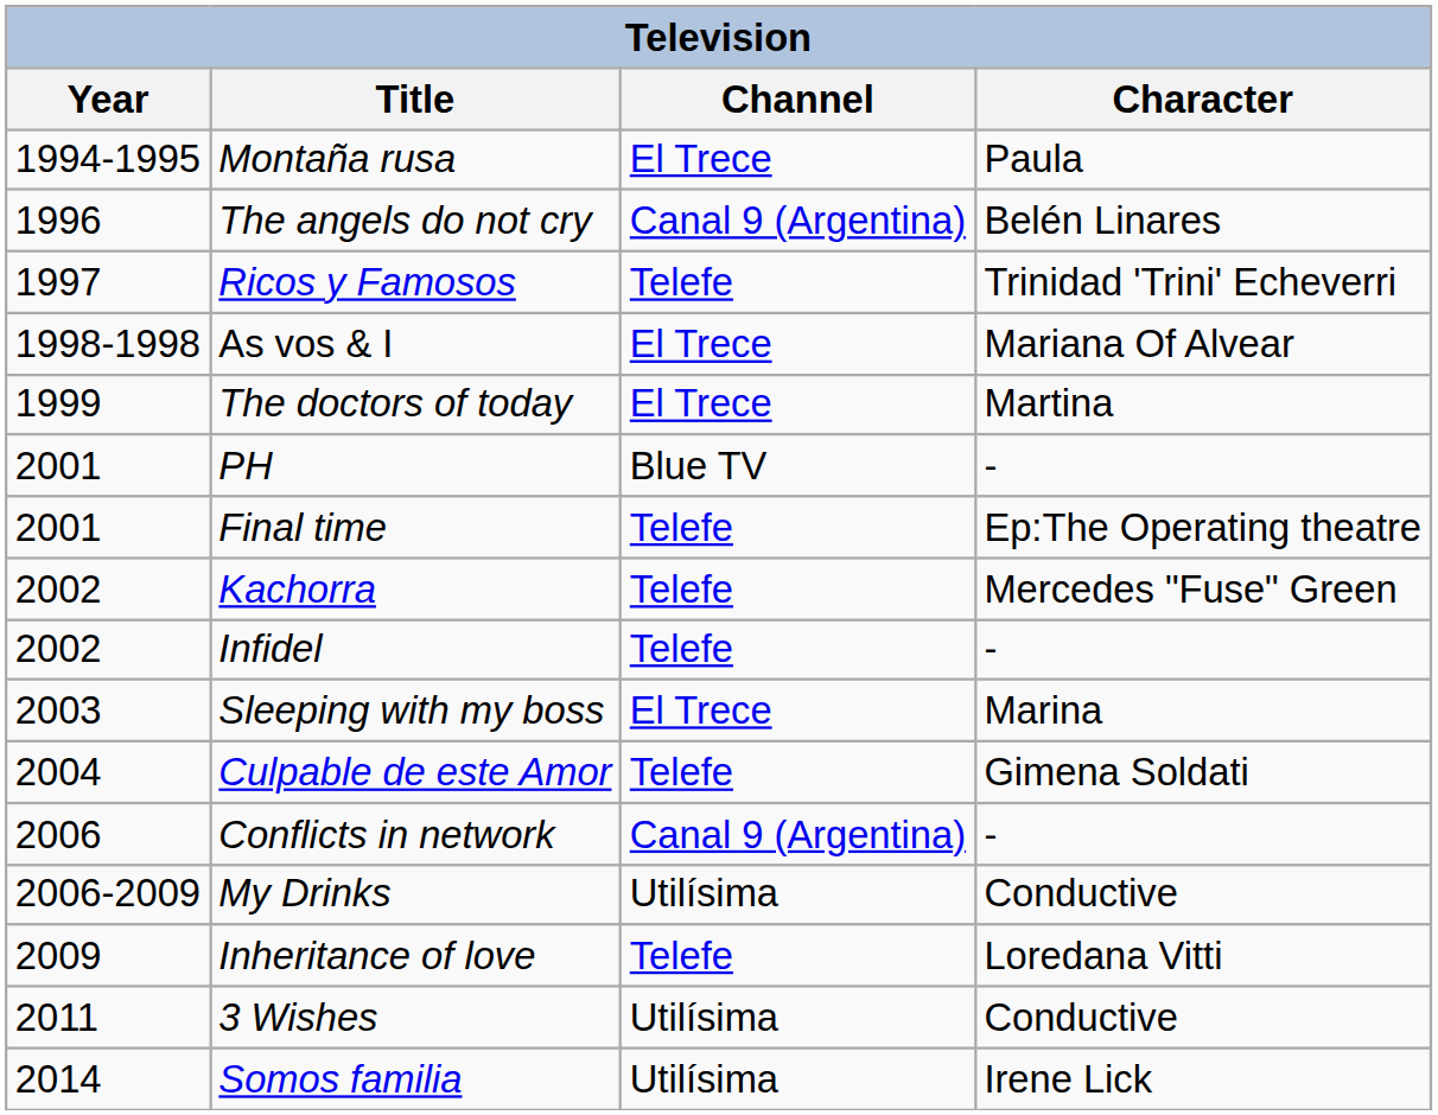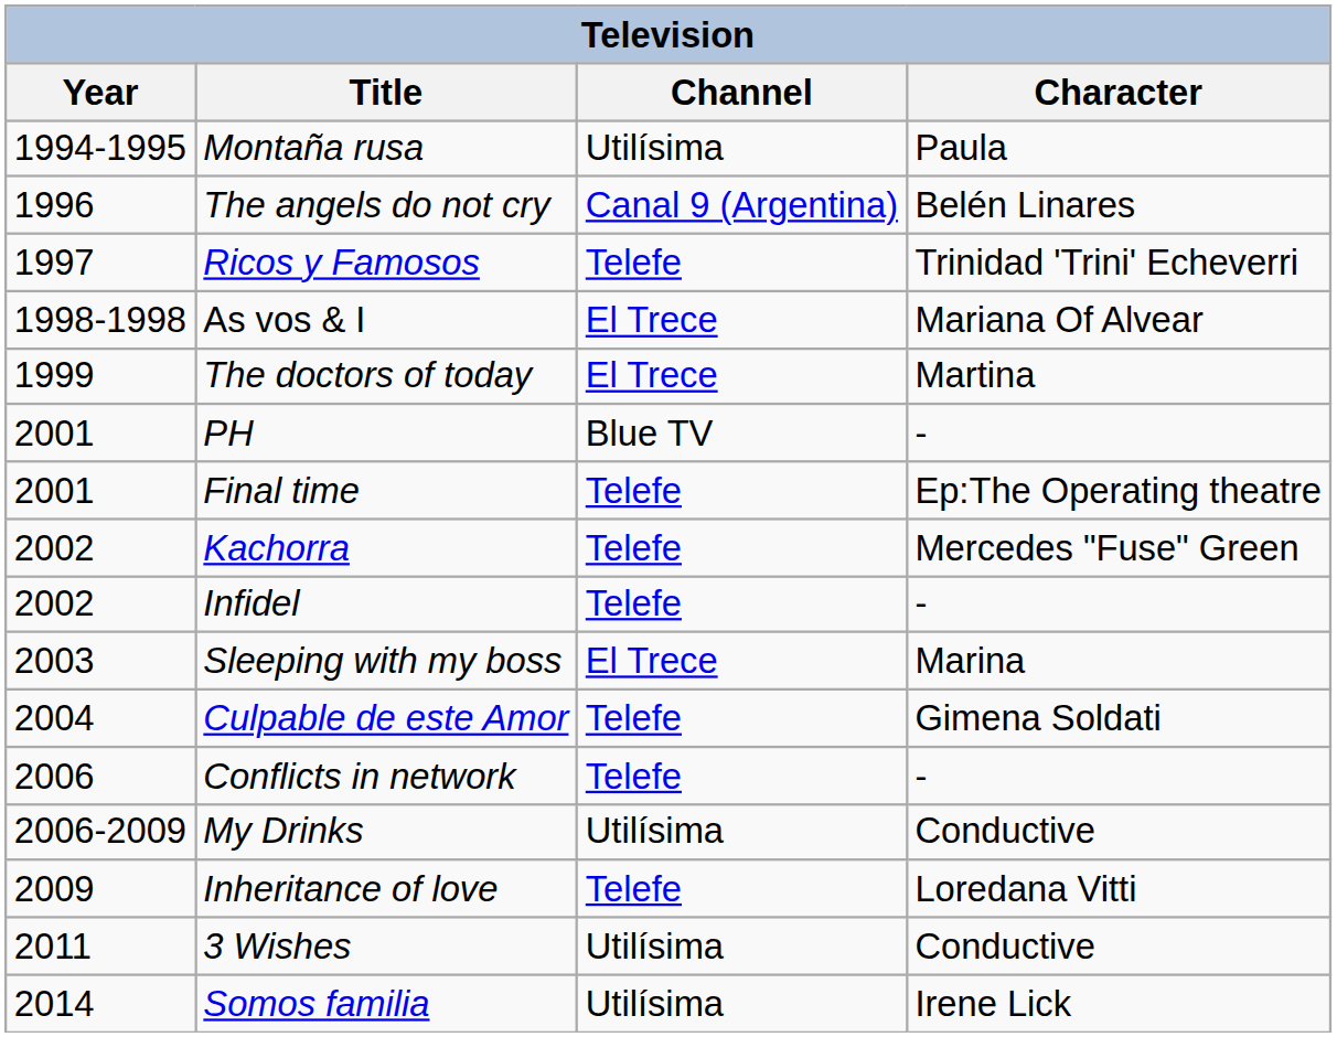Montaña rusa | Channel: El Trece -> Utilísima
Conflicts in network | Channel: Canal 9 (Argentina) -> Telefe
